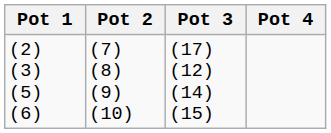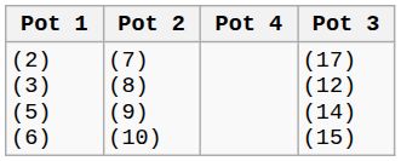columns swapped: Pot 3 <-> Pot 4
